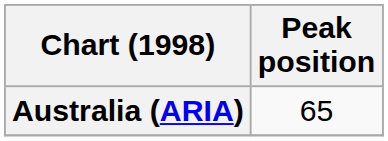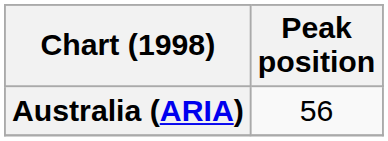Australia (ARIA) | Peak position: 65 -> 56
